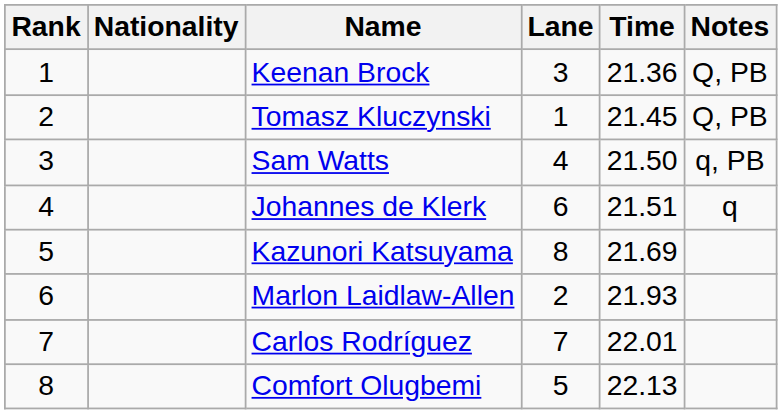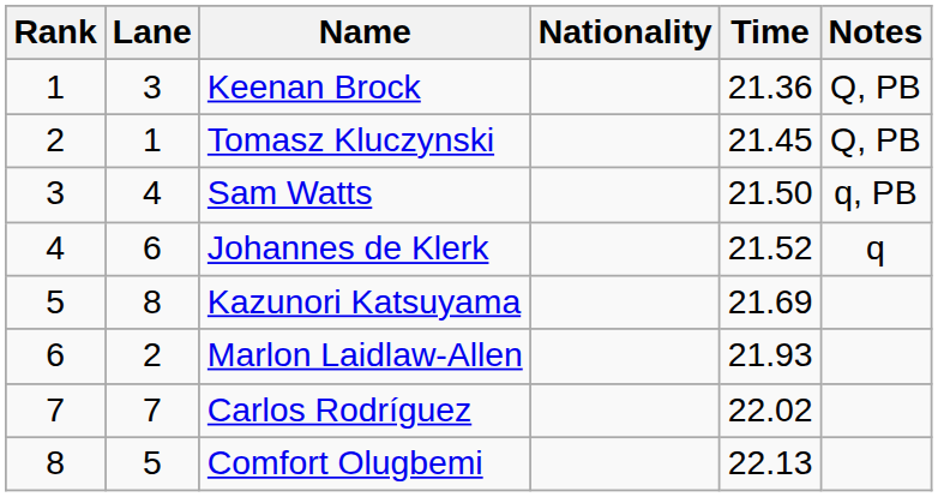columns swapped: Lane <-> Nationality
Johannes de Klerk | Time: 21.51 -> 21.52
Carlos Rodríguez | Time: 22.01 -> 22.02
